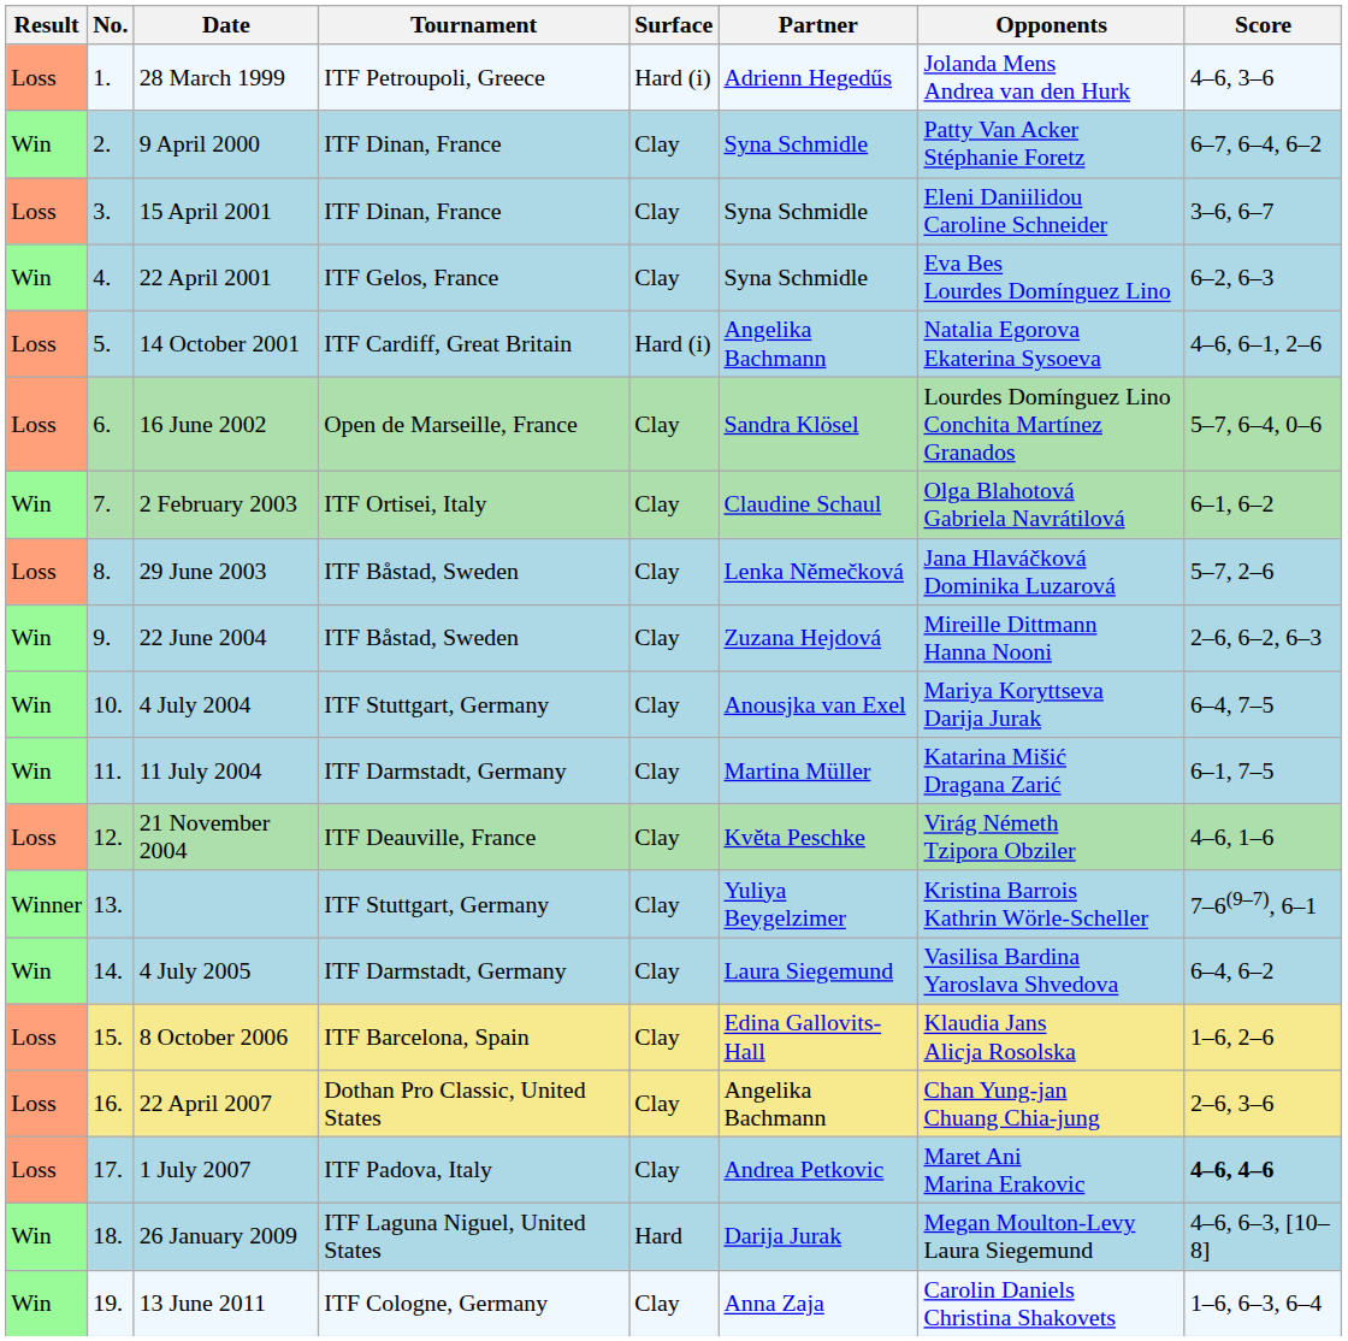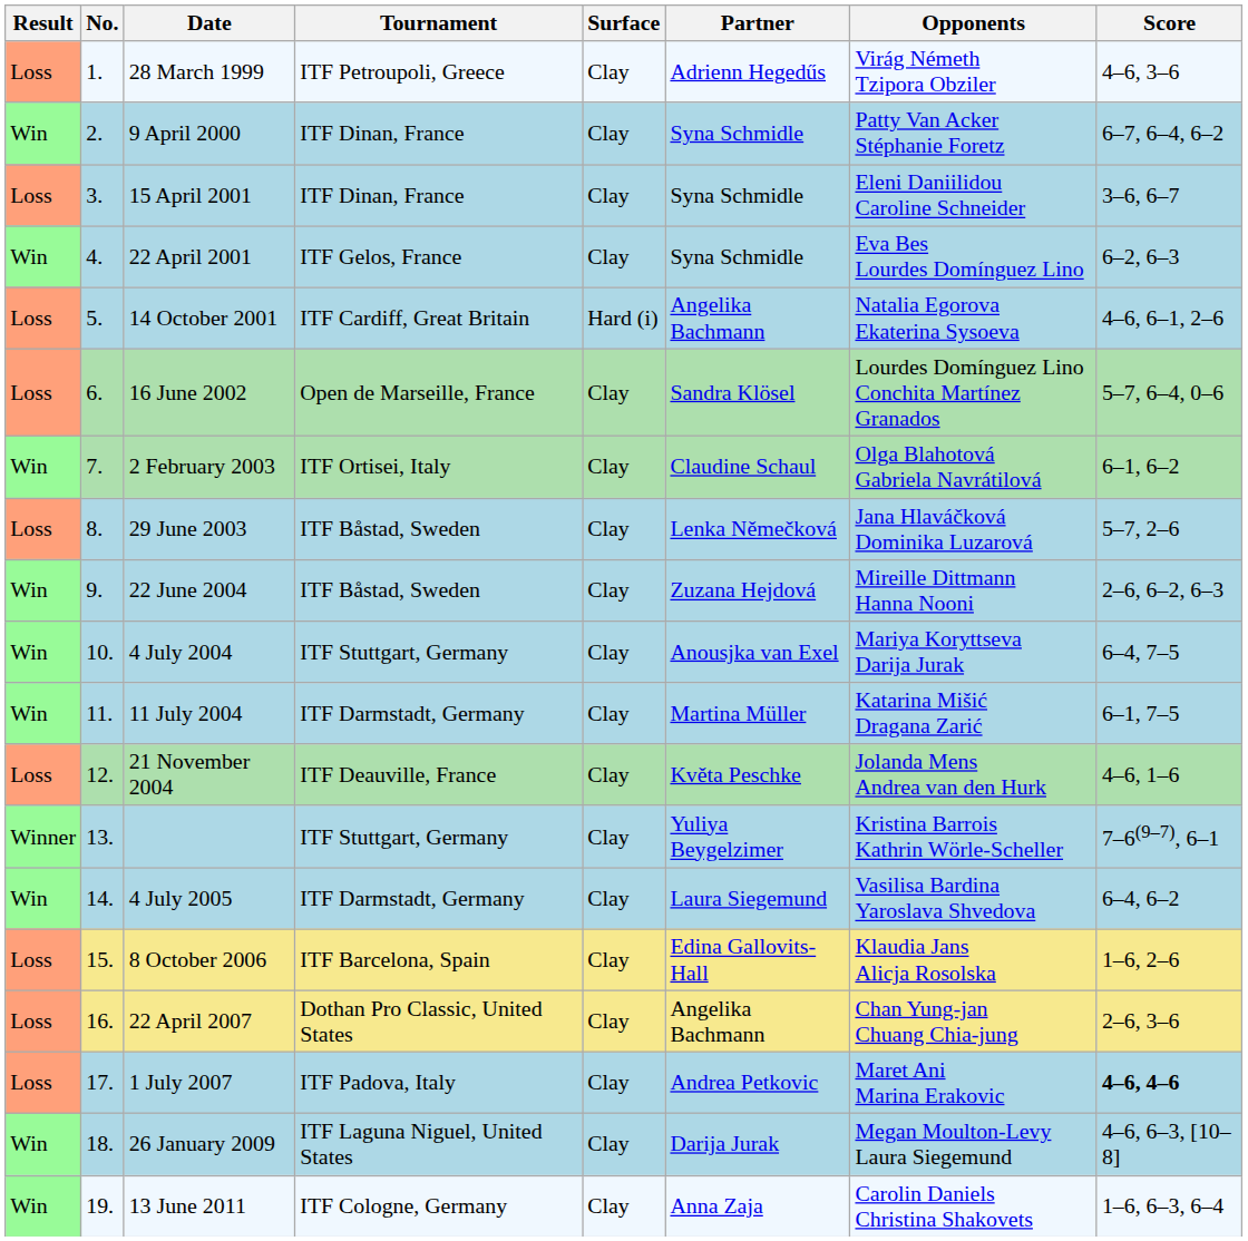28 March 1999 | Surface: Hard (i) -> Clay
28 March 1999 | Opponents: Jolanda Mens Andrea van den Hurk -> Virág Németh Tzipora Obziler
21 November 2004 | Opponents: Virág Németh Tzipora Obziler -> Jolanda Mens Andrea van den Hurk
26 January 2009 | Surface: Hard -> Clay
